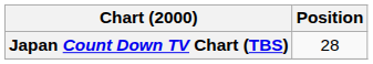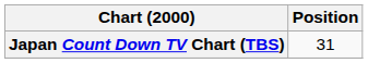Japan Count Down TV Chart (TBS) | Position: 28 -> 31
